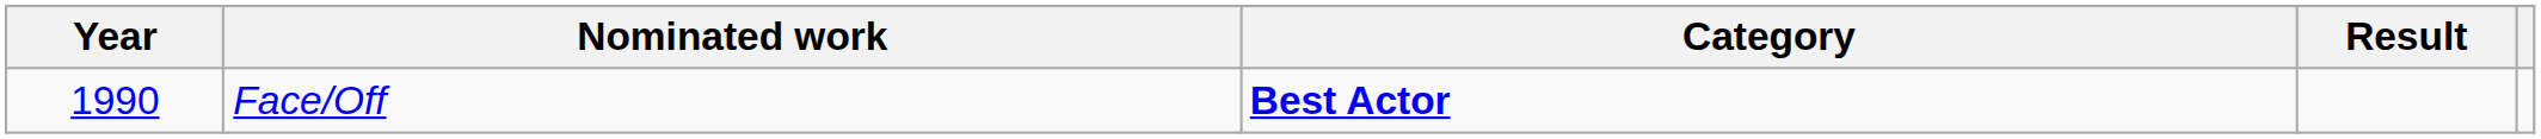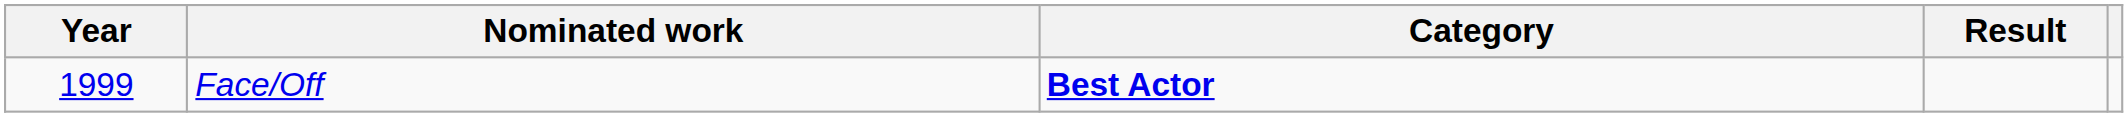Face/Off | Year: 1990 -> 1999
